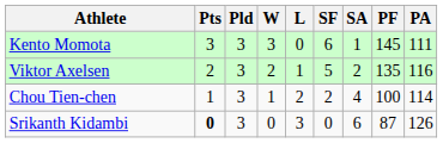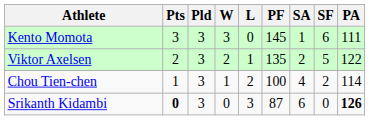columns swapped: SF <-> PF
Viktor Axelsen | PA: 116 -> 122
Srikanth Kidambi | PA: normal -> bold
